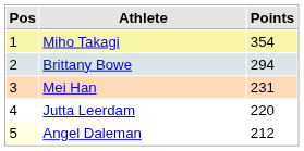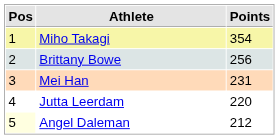Brittany Bowe | Points: 294 -> 256
